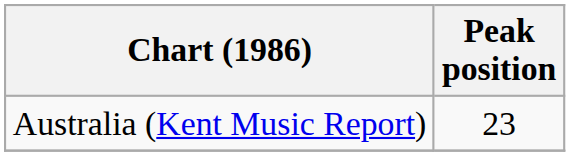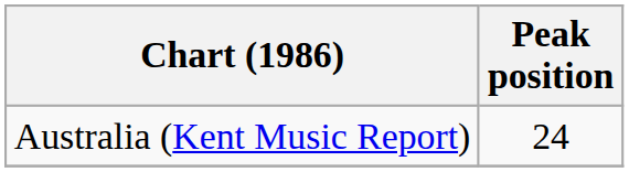Australia (Kent Music Report) | Peak position: 23 -> 24
